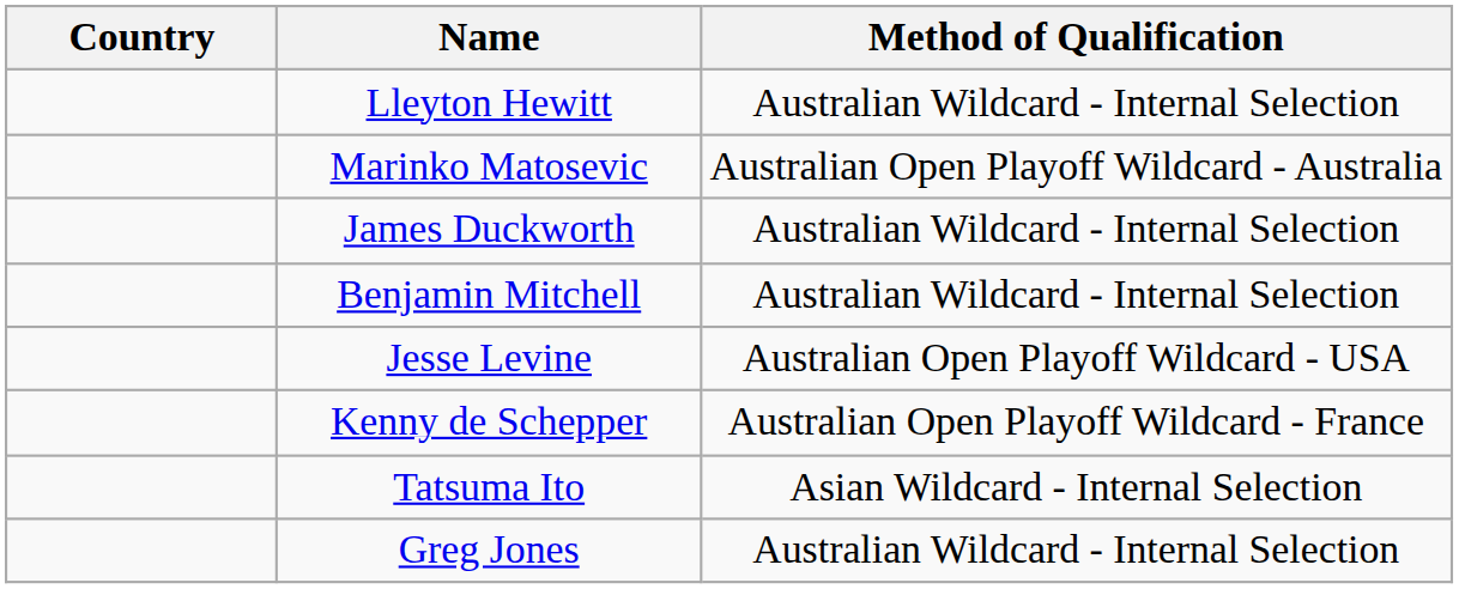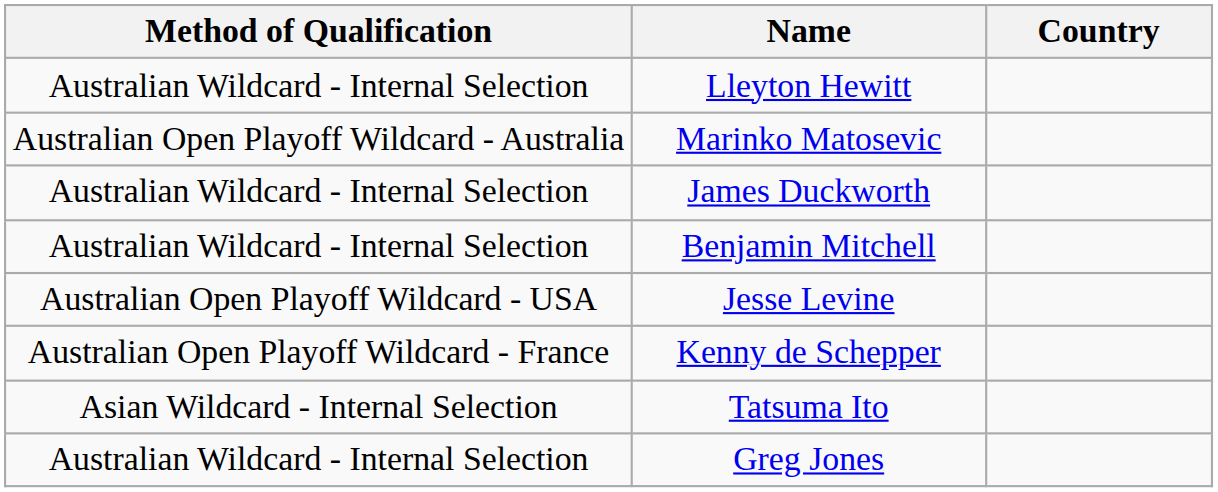columns swapped: Country <-> Method of Qualification
